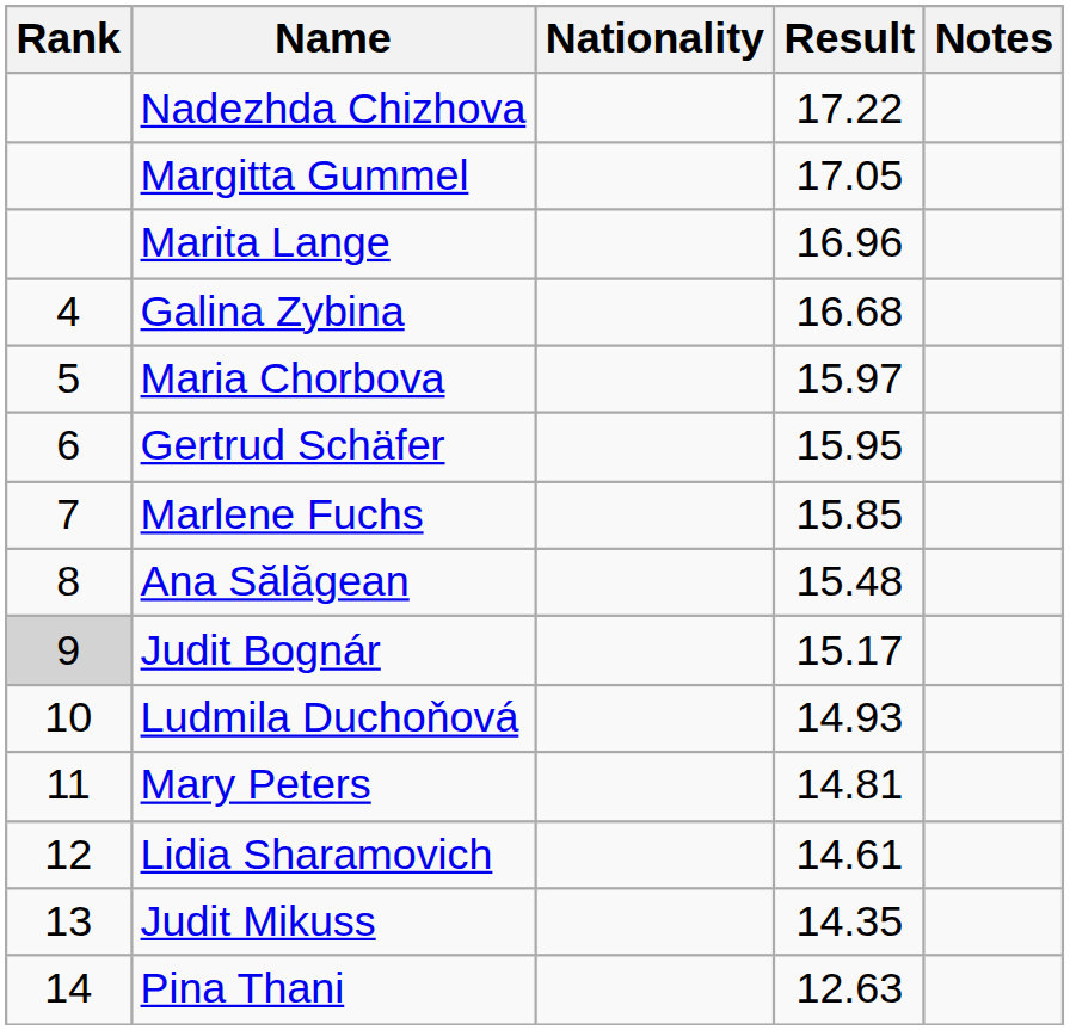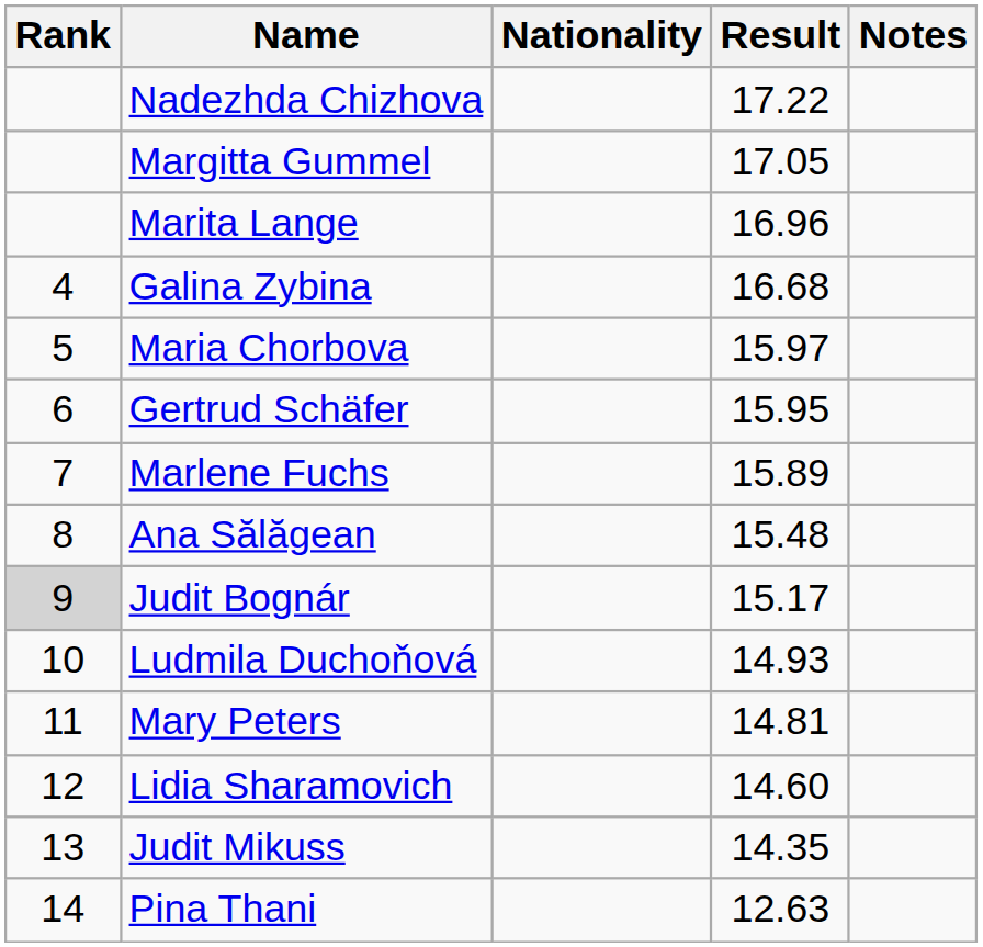Marlene Fuchs | Result: 15.85 -> 15.89
Lidia Sharamovich | Result: 14.61 -> 14.60
